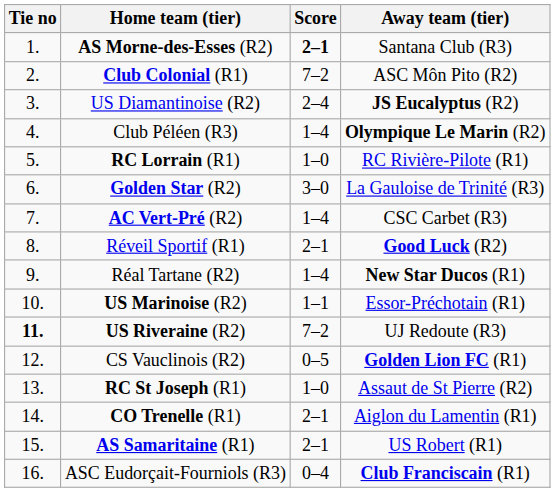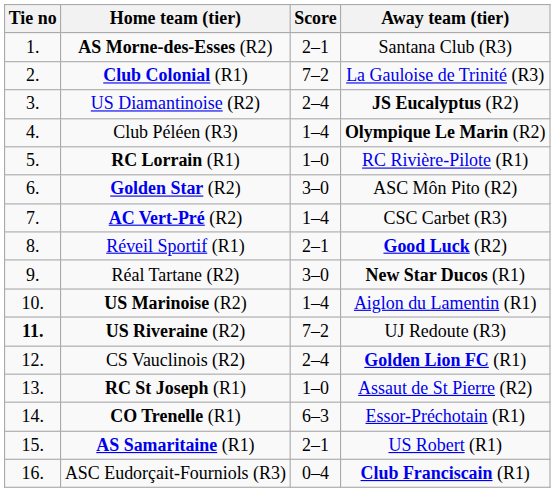AS Morne-des-Esses (R2) | Score: bold -> normal
Club Colonial (R1) | Away team (tier): ASC Môn Pito (R2) -> La Gauloise de Trinité (R3)
Golden Star (R2) | Away team (tier): La Gauloise de Trinité (R3) -> ASC Môn Pito (R2)
Réal Tartane (R2) | Score: 1–4 -> 3–0
US Marinoise (R2) | Score: 1–1 -> 1–4
US Marinoise (R2) | Away team (tier): Essor-Préchotain (R1) -> Aiglon du Lamentin (R1)
CS Vauclinois (R2) | Score: 0–5 -> 2–4
CO Trenelle (R1) | Score: 2–1 -> 6–3
CO Trenelle (R1) | Away team (tier): Aiglon du Lamentin (R1) -> Essor-Préchotain (R1)
